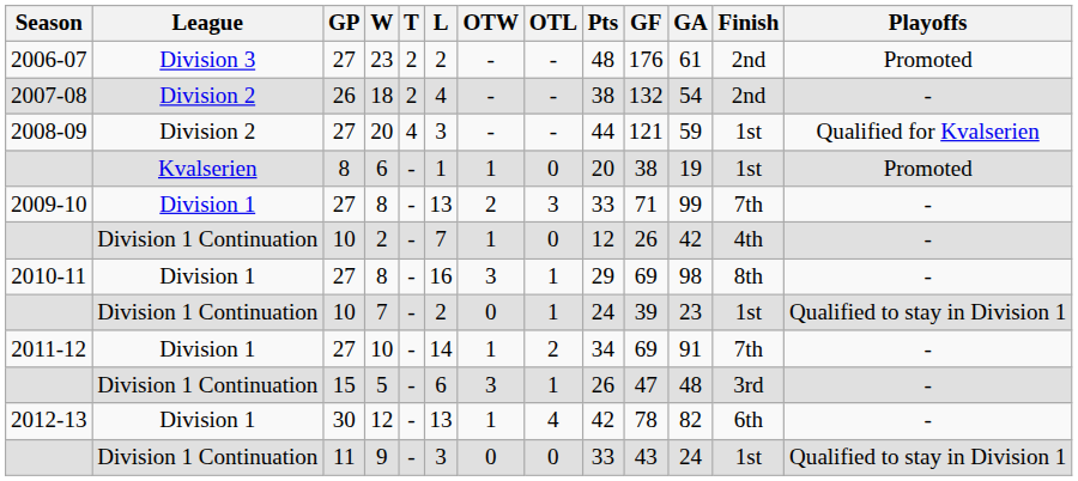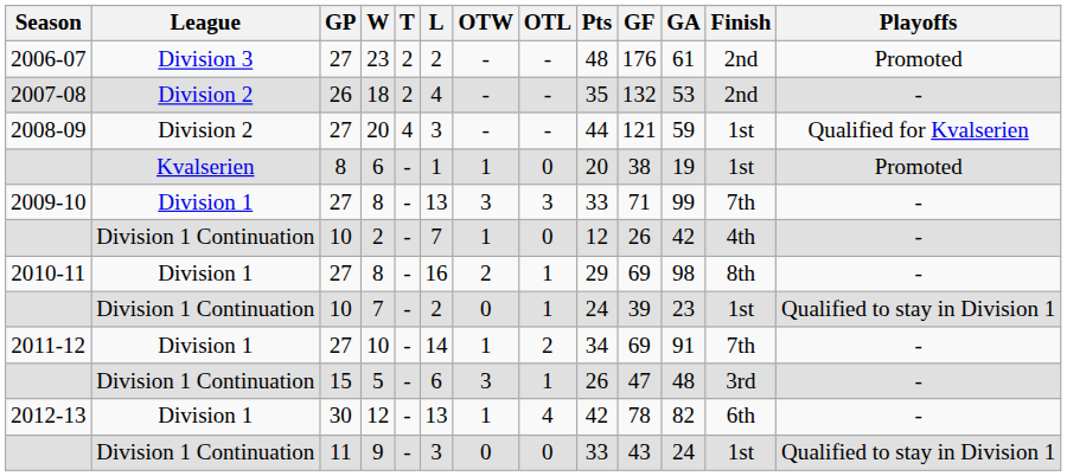18 | Pts: 38 -> 35
18 | GA: 54 -> 53
2009-10 / 8 | OTW: 2 -> 3
2010-11 / 8 | OTW: 3 -> 2
